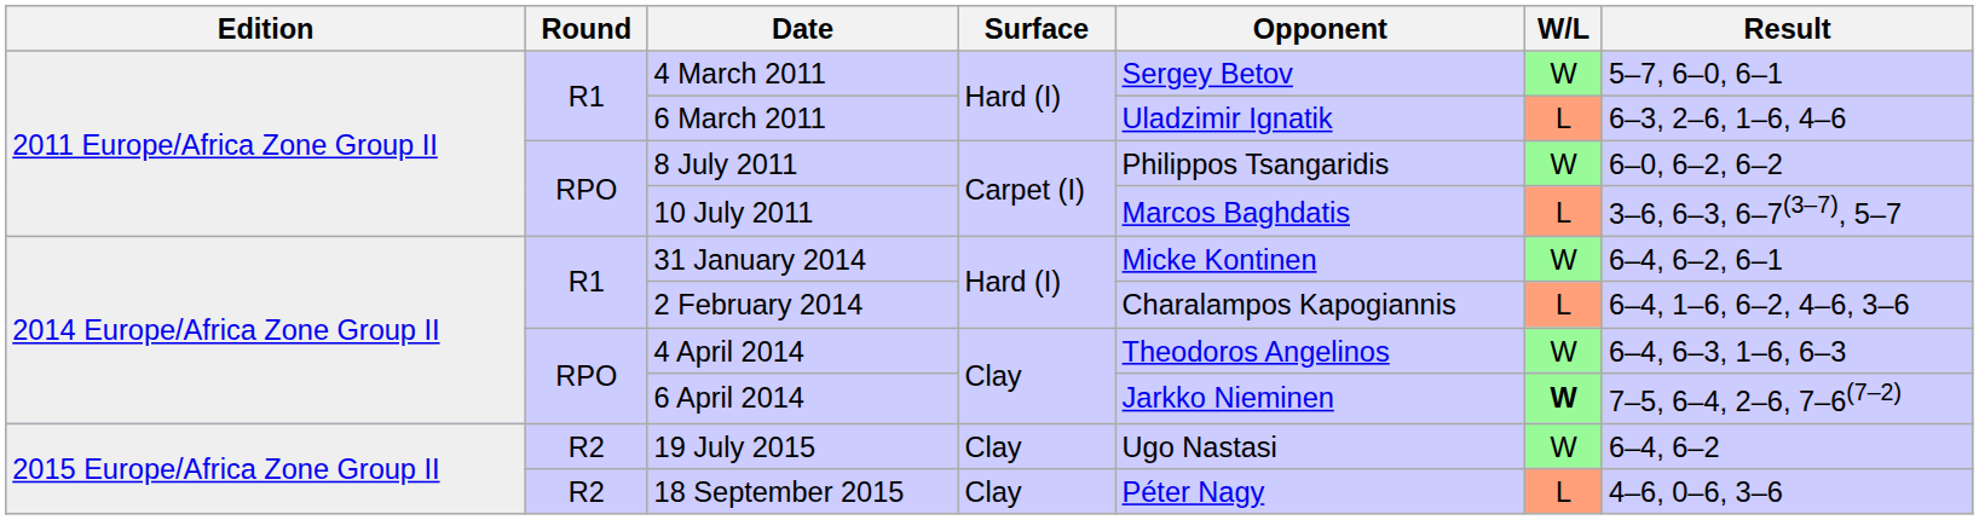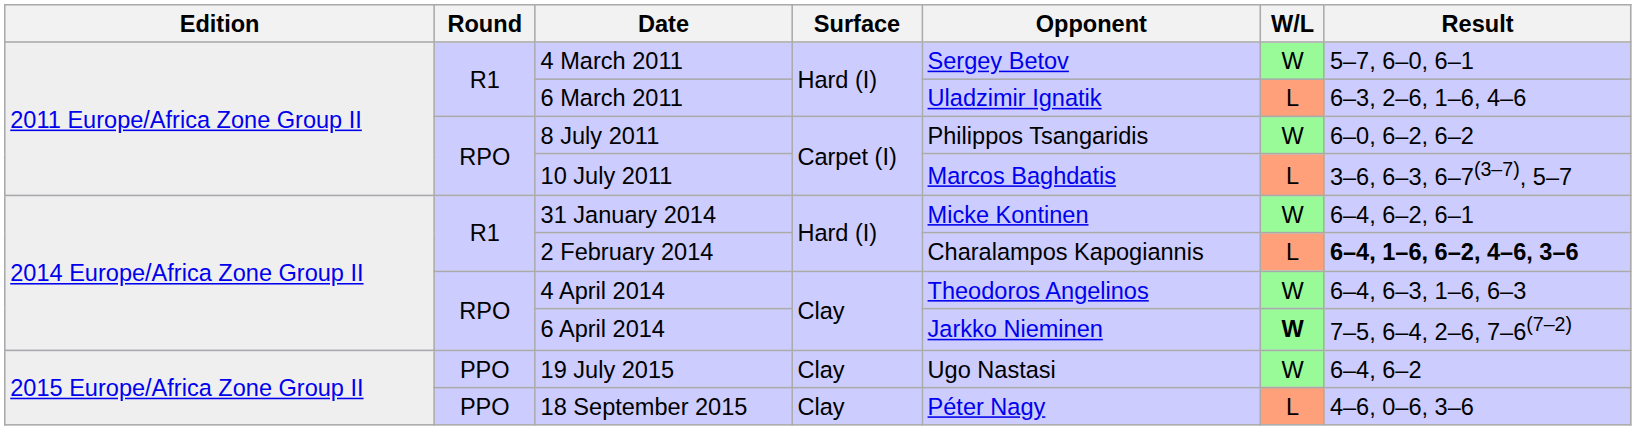2 February 2014 | Result: normal -> bold
19 July 2015 | Round: R2 -> PPO
18 September 2015 | Round: R2 -> PPO
